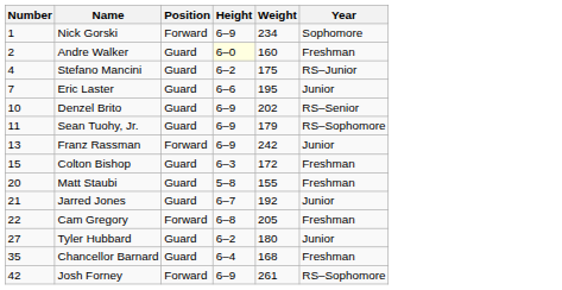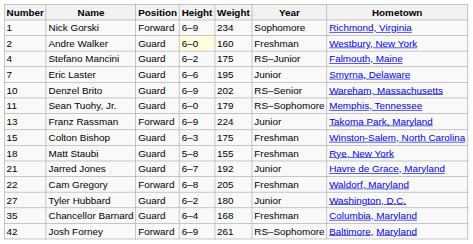+ column: Hometown | Richmond, Virginia | Westbury, New York | Falmouth, Maine | Smyrna, Delaware | Wareham, Massachusetts | Memphis, Tennessee | Takoma Park, Maryland | Winston-Salem, North Carolina | Rye, New York | Havre de Grace, Maryland | Waldorf, Maryland | Washington, D.C. | Columbia, Maryland | Baltimore, Maryland
Sean Tuohy, Jr. | Height: 6–9 -> 6–0
Franz Rassman | Weight: 242 -> 224
Colton Bishop | Weight: 172 -> 175
Matt Staubi | Number: 20 -> 18
